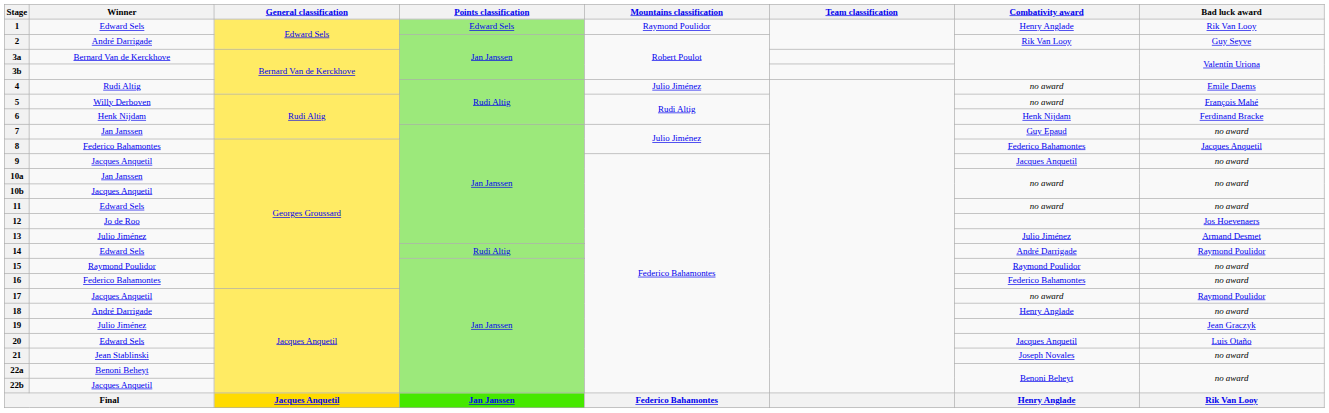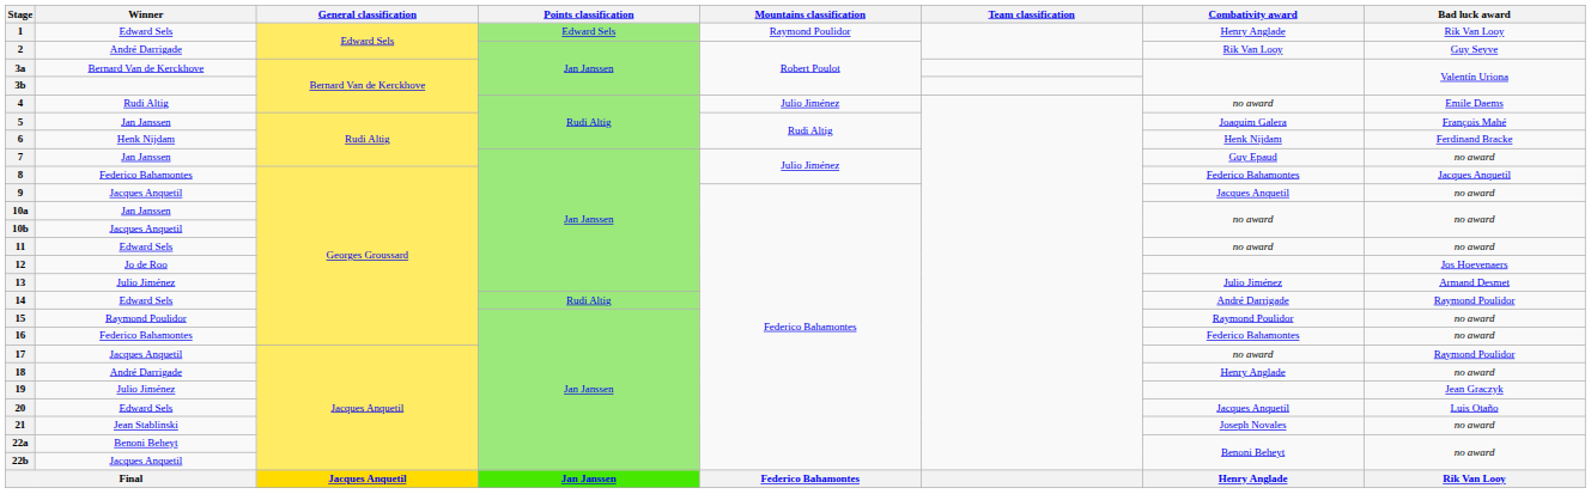5 | Winner: Willy Derboven -> Jan Janssen
5 | Combativity award: no award -> Joaquim Galera
